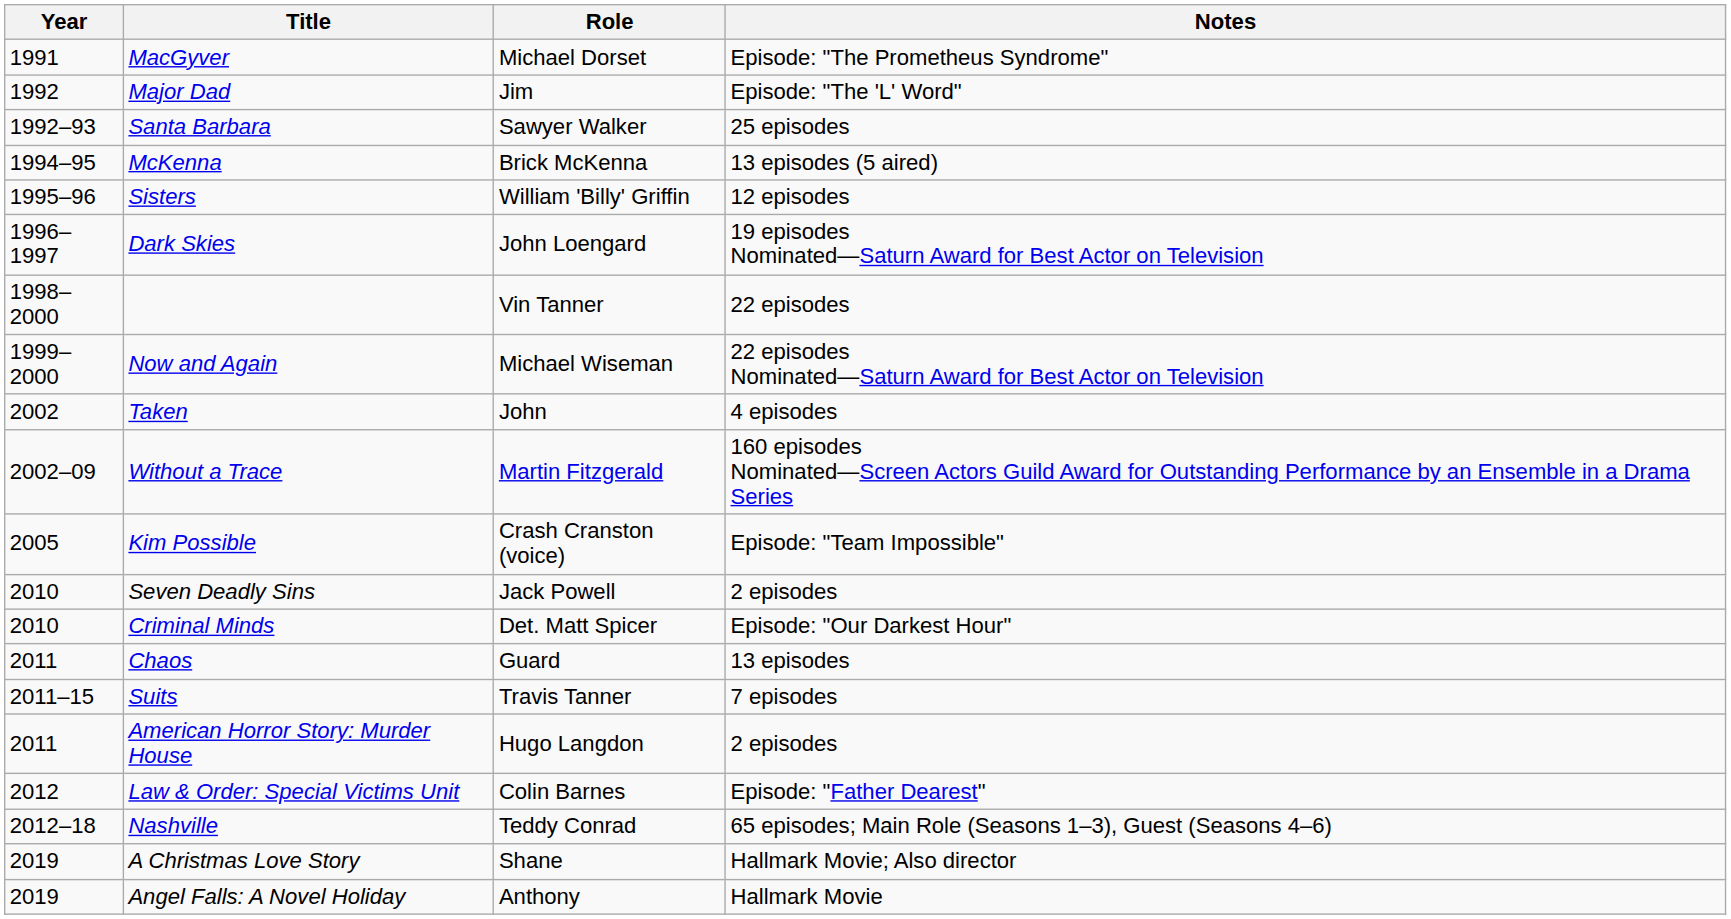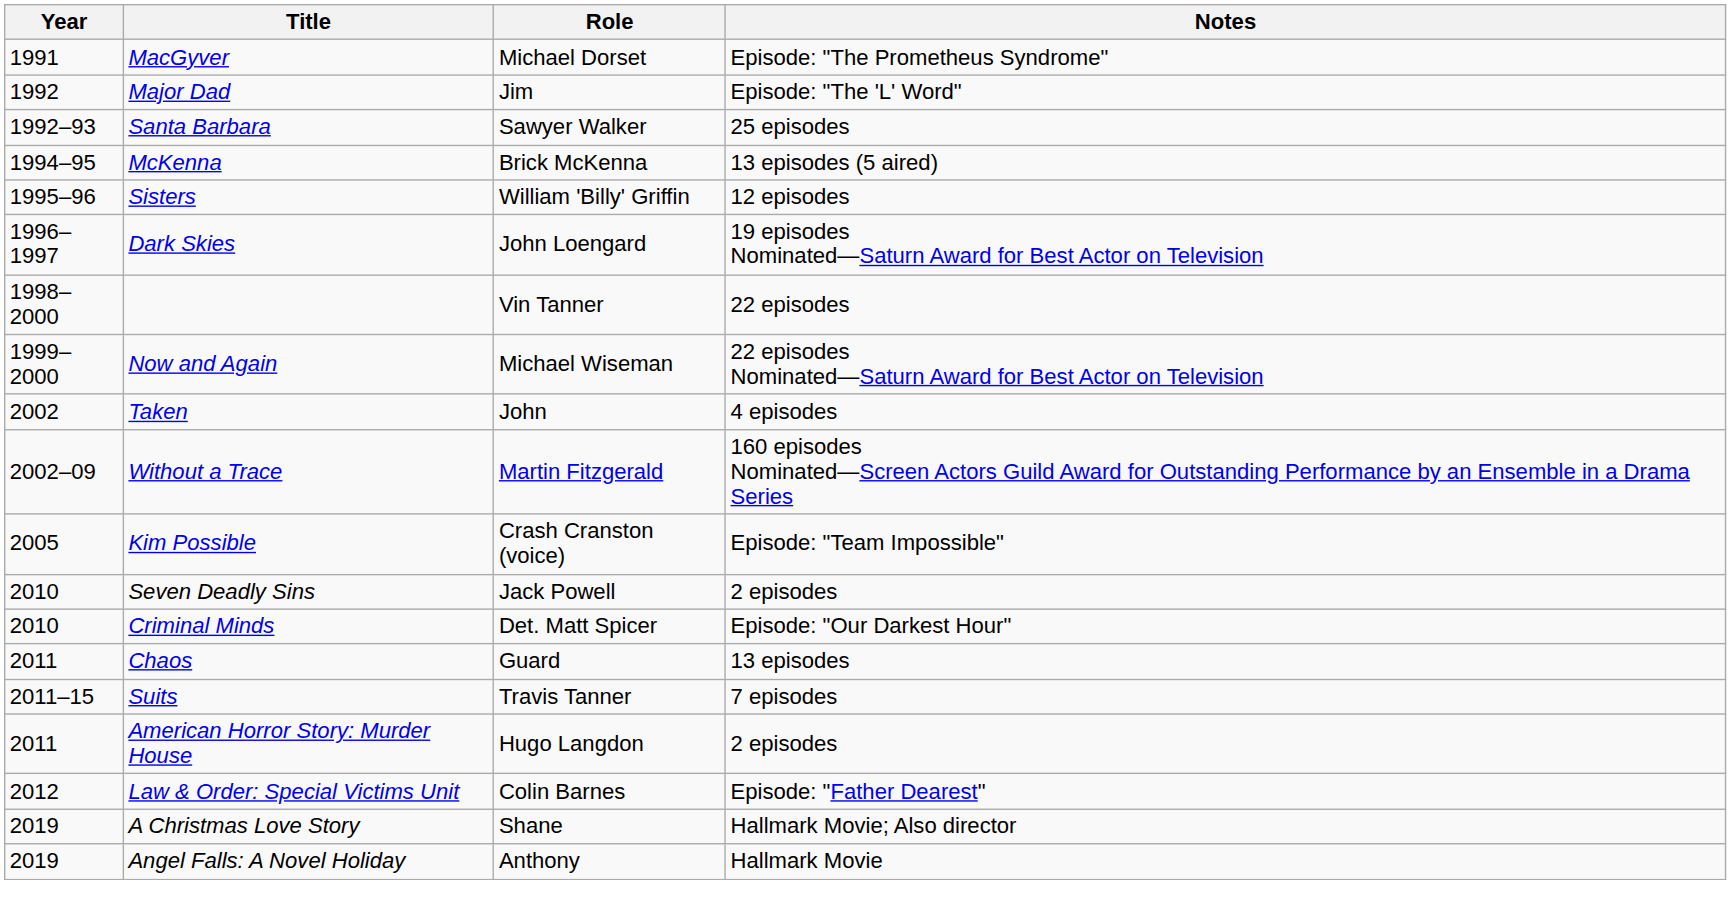- row: 2012–18 | Nashville | Teddy Conrad | 65 episodes; Main Role (Seasons 1–3), Guest (Seasons 4–6)
